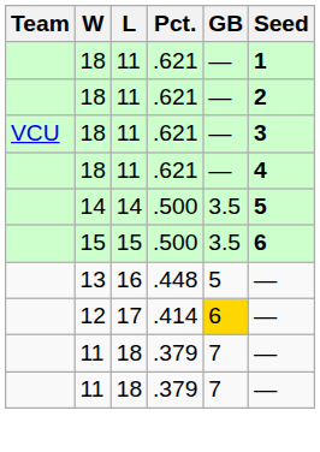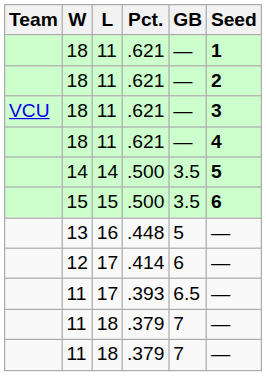12 | GB: gold background -> no background
+ row: 11 | 17 | .393 | 6.5 | —
